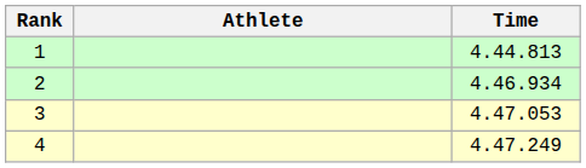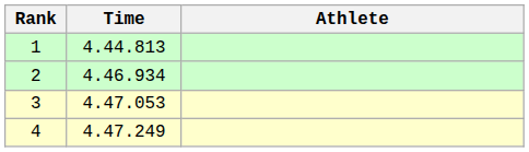columns swapped: Athlete <-> Time
